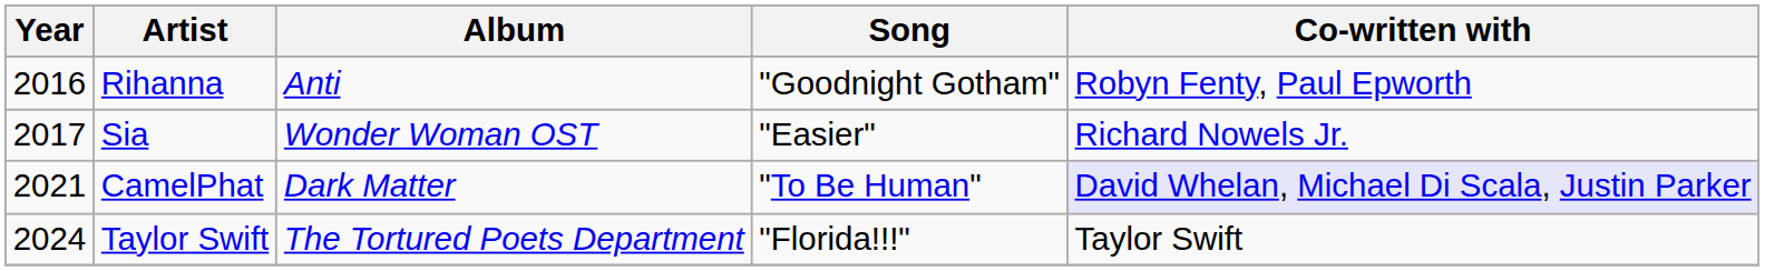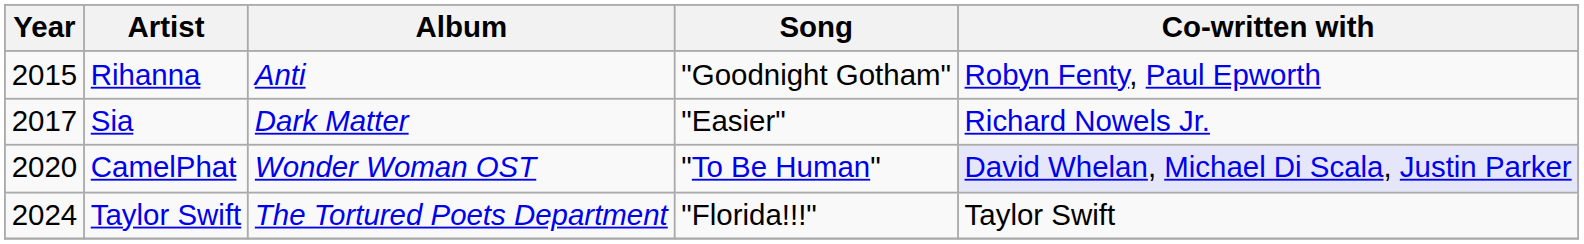Rihanna | Year: 2016 -> 2015
Sia | Album: Wonder Woman OST -> Dark Matter
CamelPhat | Year: 2021 -> 2020
CamelPhat | Album: Dark Matter -> Wonder Woman OST
